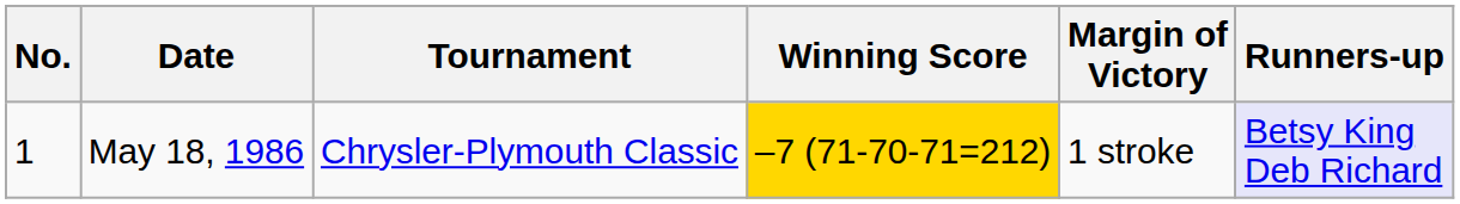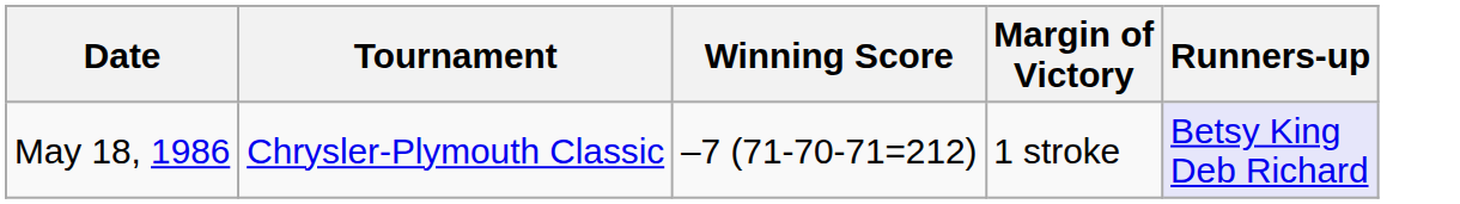- column: No. | 1
May 18, 1986 | Winning Score: gold background -> no background
